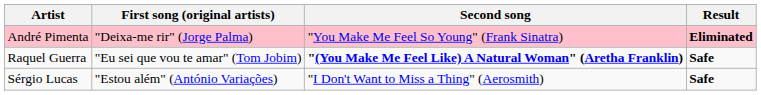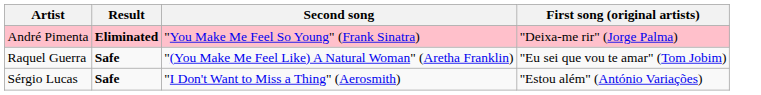columns swapped: First song (original artists) <-> Result
Raquel Guerra | Second song: bold -> normal
